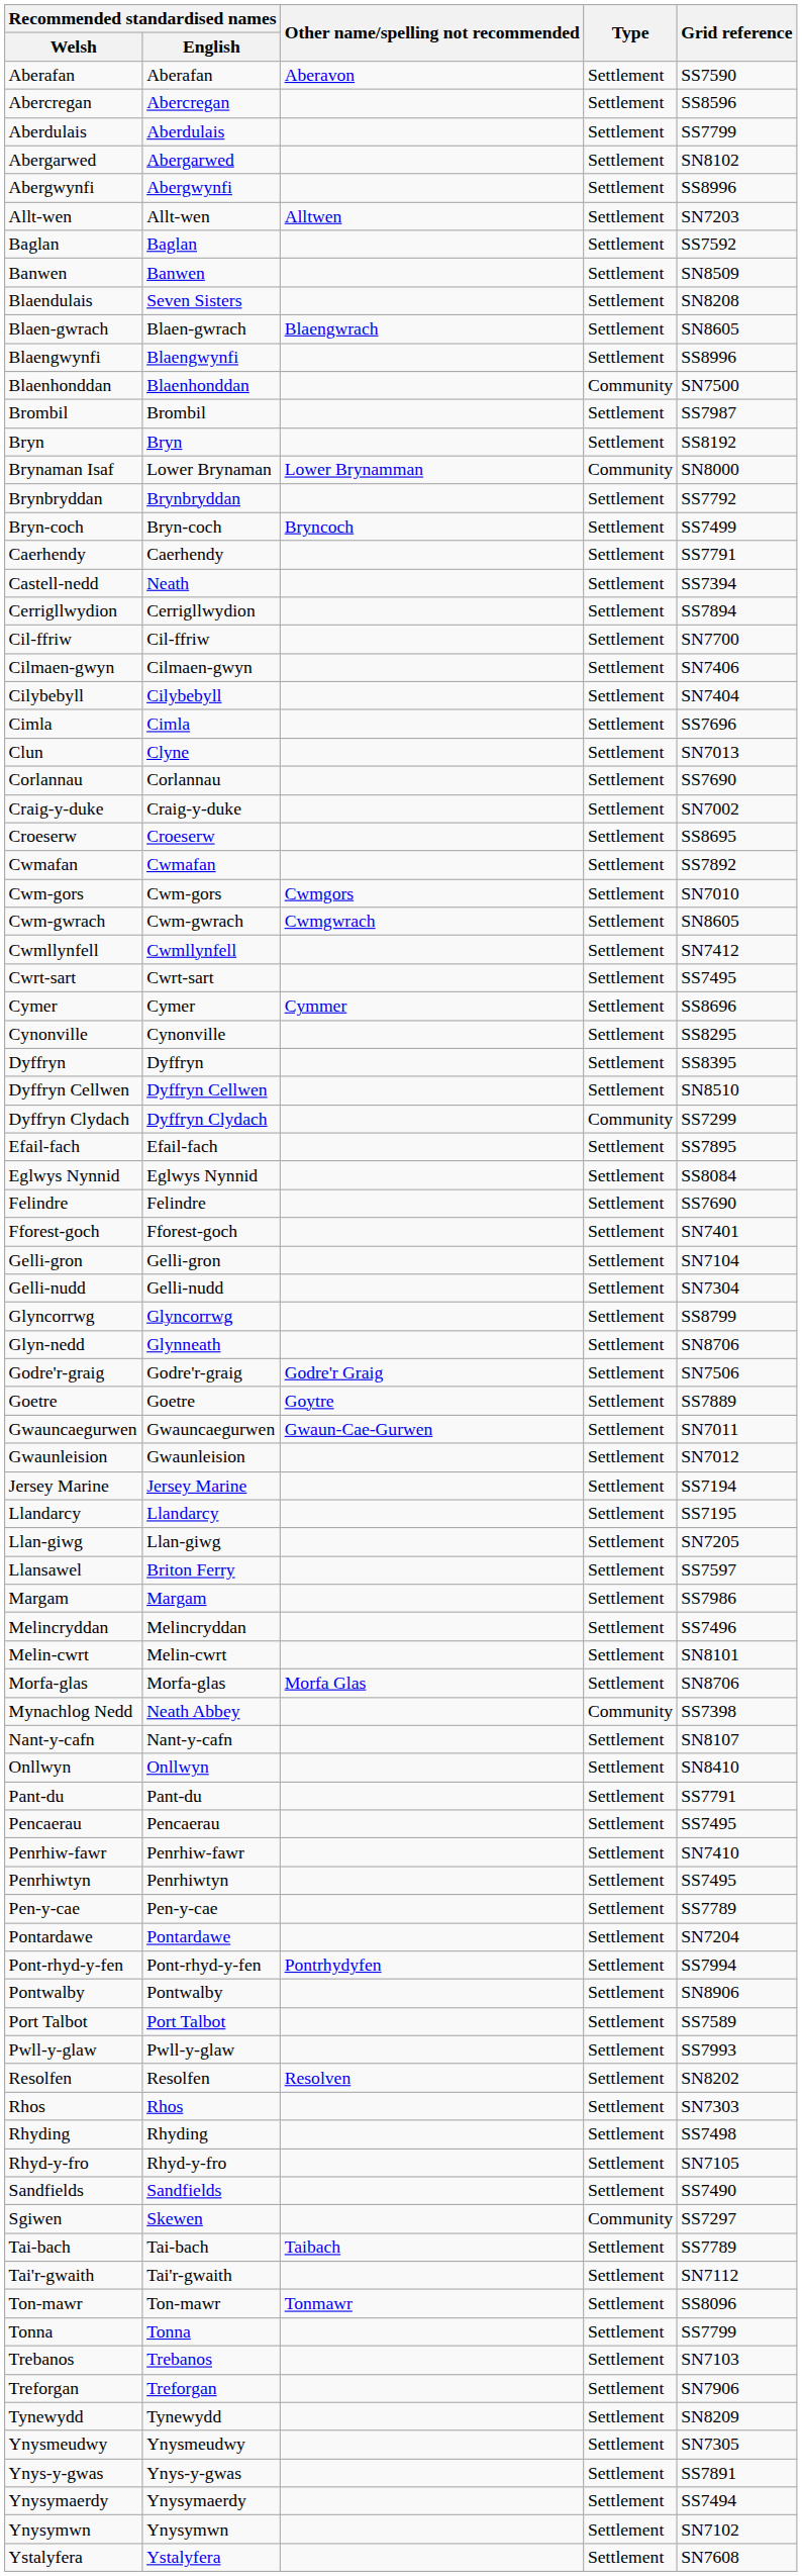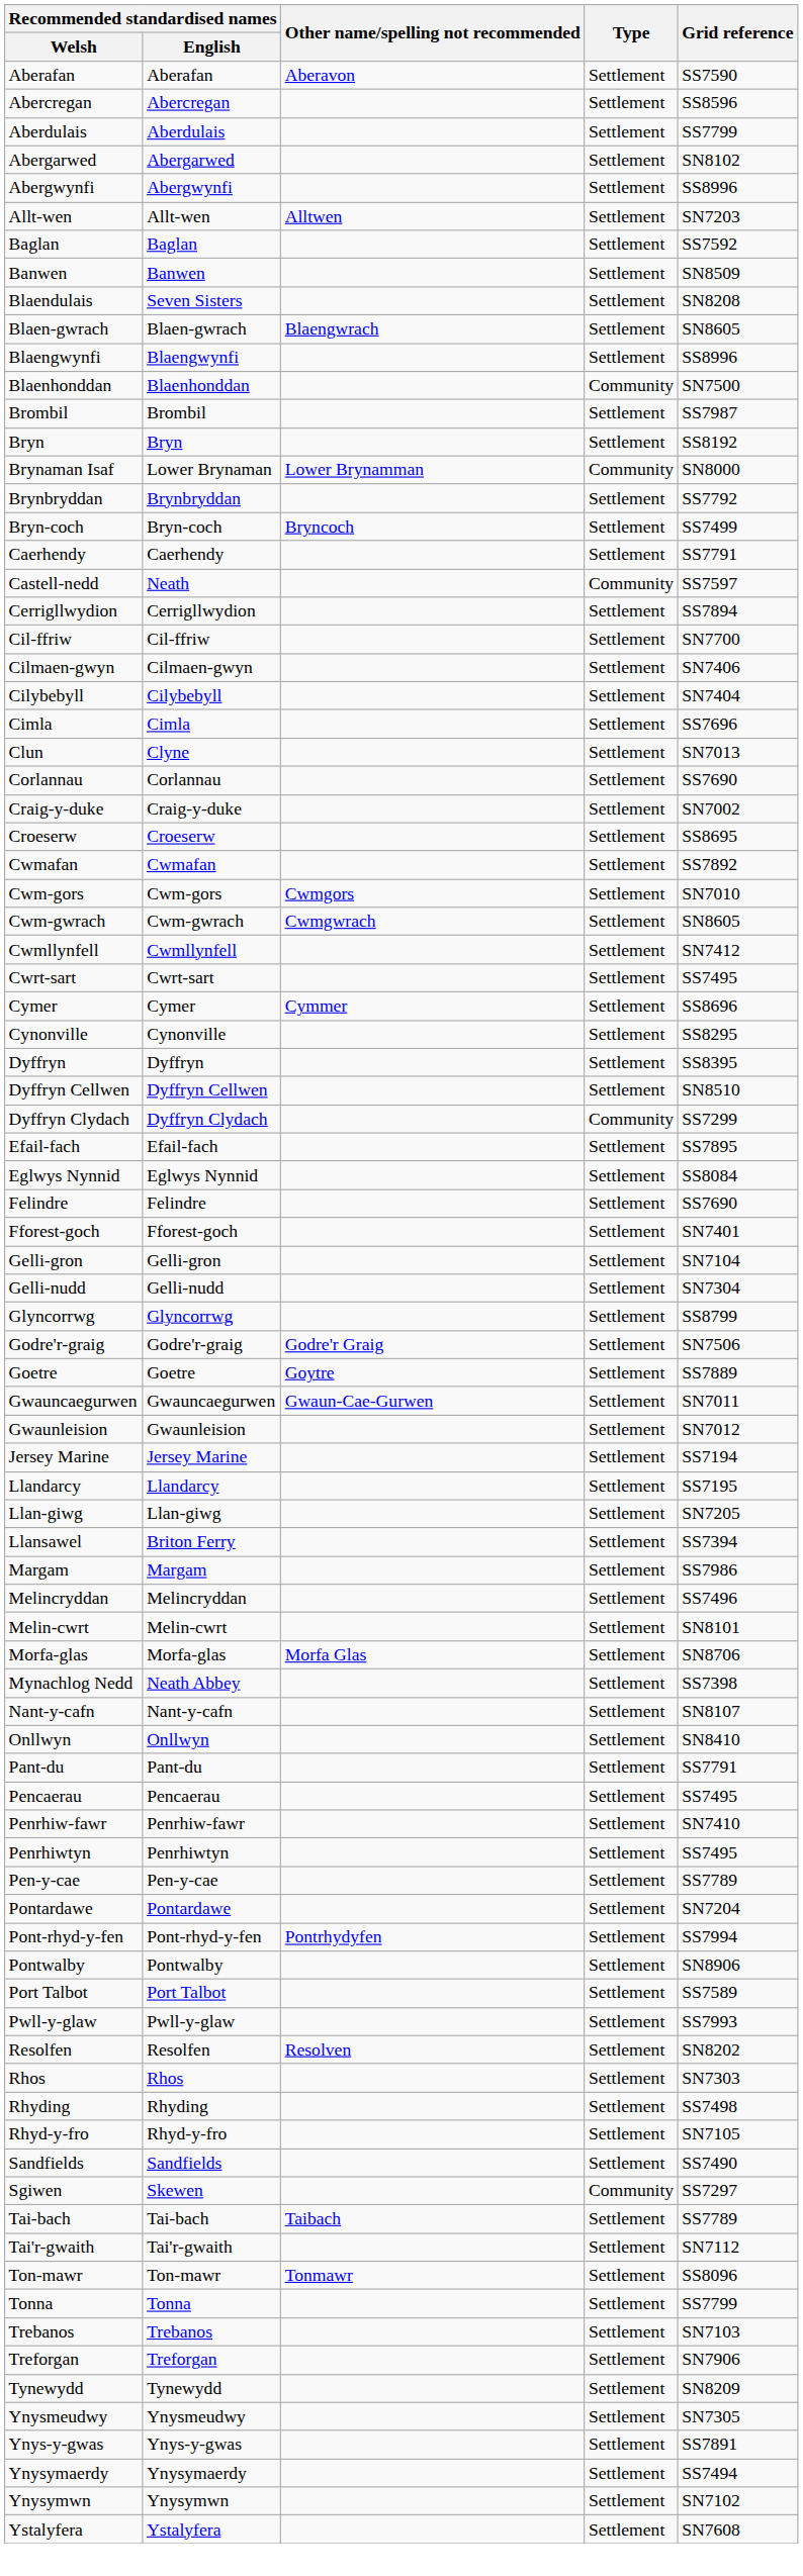Castell-nedd | Type: Settlement -> Community
Castell-nedd | Grid reference: SS7394 -> SS7597
- row: Glyn-nedd | Glynneath | Settlement | SN8706
Llansawel | Grid reference: SS7597 -> SS7394
Mynachlog Nedd | Type: Community -> Settlement
